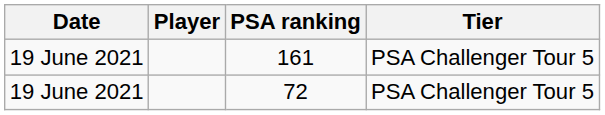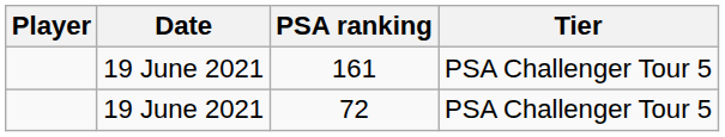columns swapped: Player <-> Date
